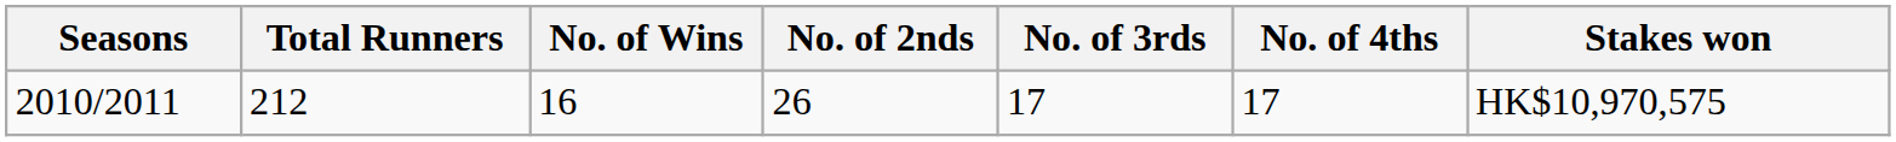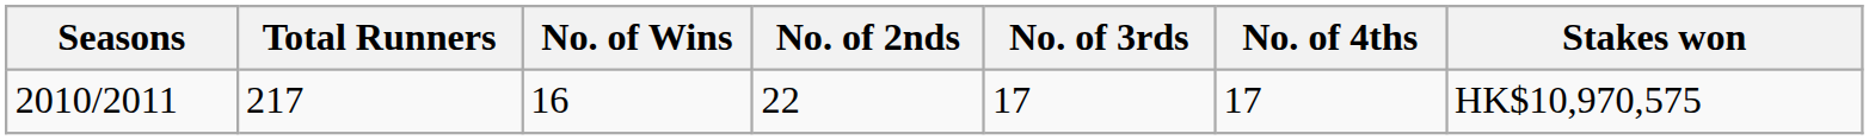2010/2011 | Total Runners: 212 -> 217
2010/2011 | No. of 2nds: 26 -> 22
